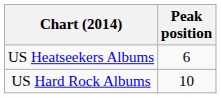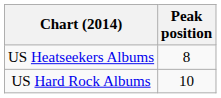US Heatseekers Albums | Peak position: 6 -> 8
